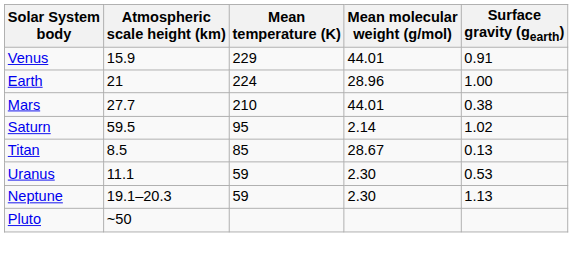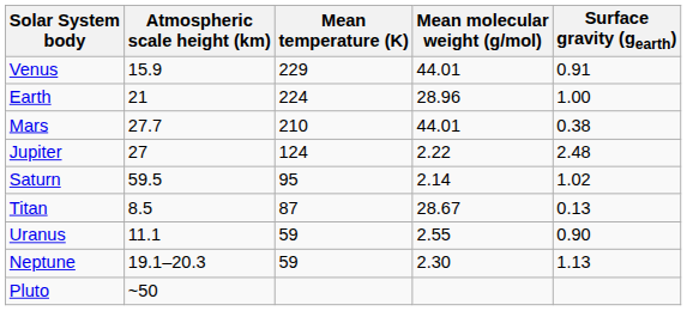+ row: Jupiter | 27 | 124 | 2.22 | 2.48
Titan | Mean temperature (K): 85 -> 87
Uranus | Mean molecular weight (g/mol): 2.30 -> 2.55
Uranus | Surface gravity (gearth): 0.53 -> 0.90
